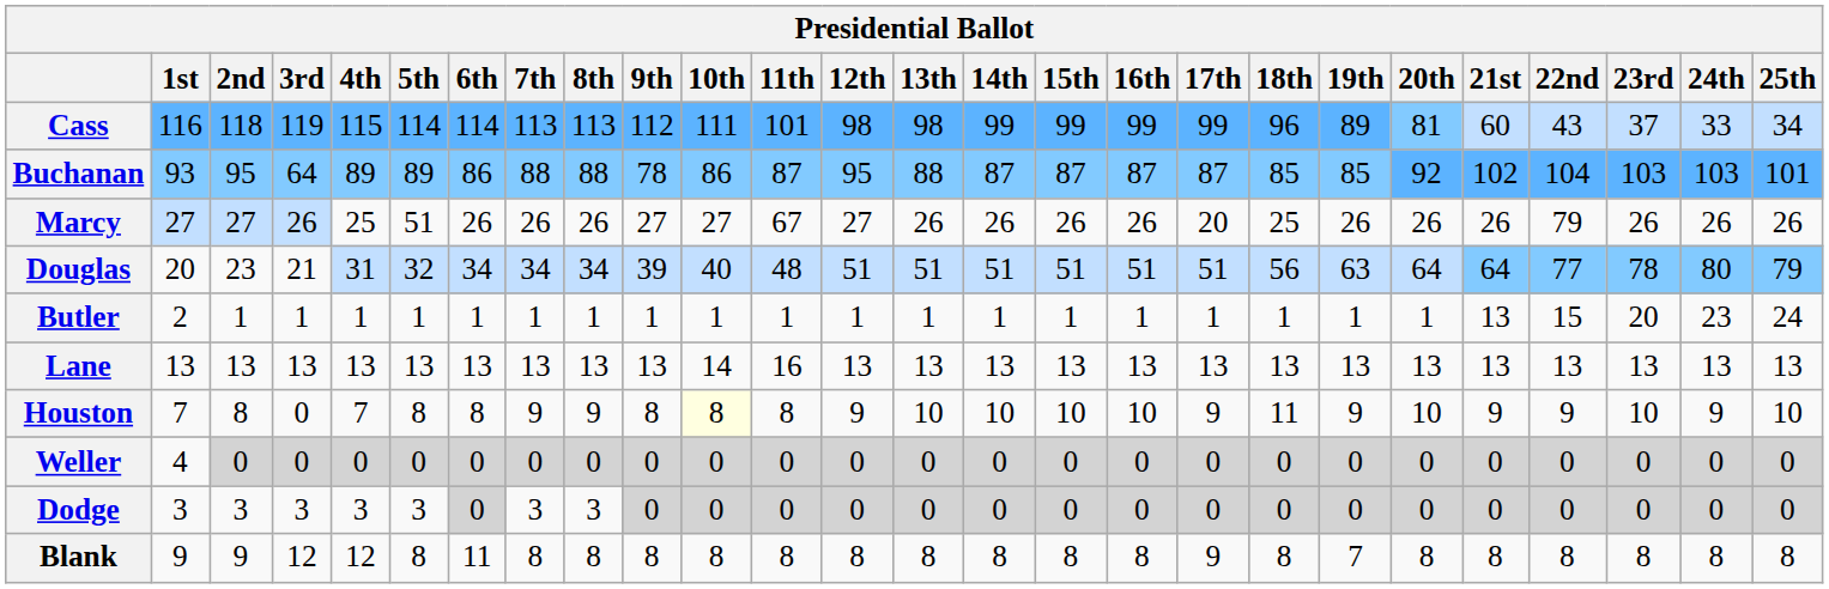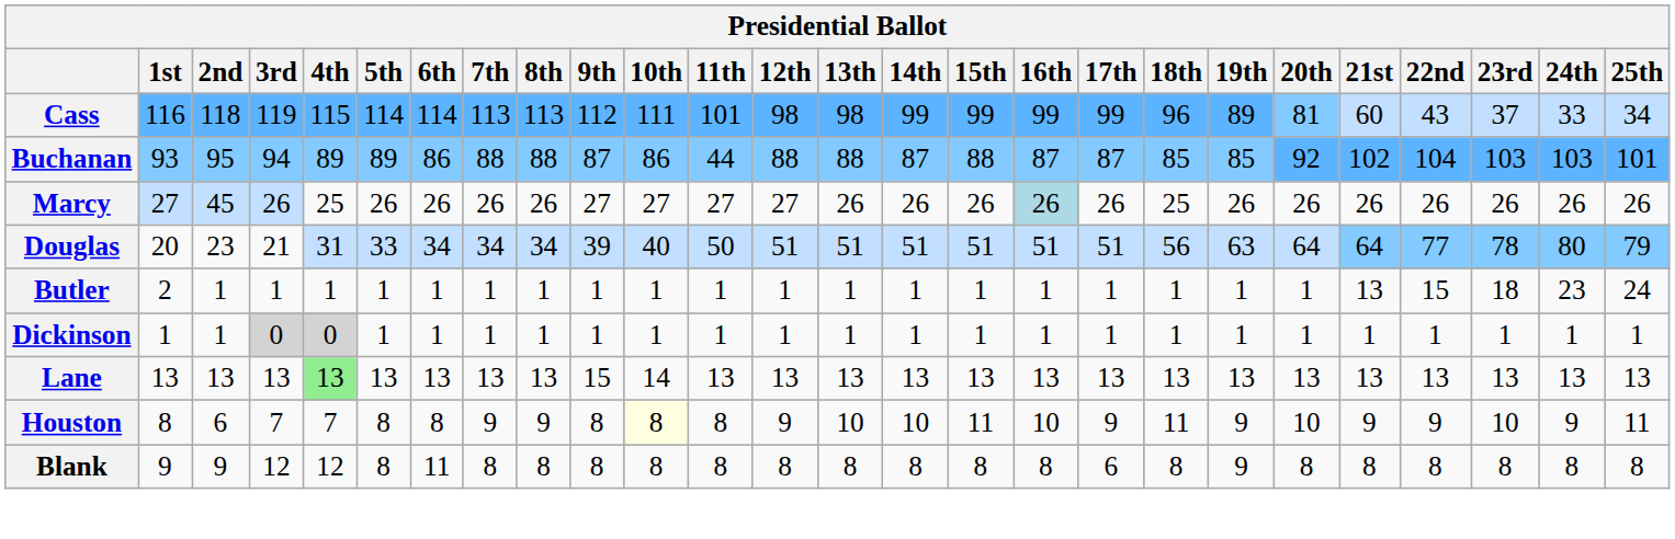Buchanan | 3rd: 64 -> 94
Buchanan | 9th: 78 -> 87
Buchanan | 11th: 87 -> 44
Buchanan | 12th: 95 -> 88
Buchanan | 15th: 87 -> 88
Marcy | 2nd: 27 -> 45
Marcy | 5th: 51 -> 26
Marcy | 11th: 67 -> 27
Marcy | 16th: no background -> lightblue background
Marcy | 17th: 20 -> 26
Marcy | 22nd: 79 -> 26
Douglas | 5th: 32 -> 33
Douglas | 11th: 48 -> 50
Butler | 23rd: 20 -> 18
+ row: Dickinson | 1 | 1 | 0 | 0 | 1 | 1 | 1 | 1 | 1 | 1 | 1 | 1 | 1 | 1 | 1 | 1 | 1 | 1 | 1 | 1 | 1 | 1 | 1 | 1 | 1
Lane | 4th: no background -> lightgreen background
Lane | 9th: 13 -> 15
Lane | 11th: 16 -> 13
Houston | 1st: 7 -> 8
Houston | 2nd: 8 -> 6
Houston | 3rd: 0 -> 7
Houston | 15th: 10 -> 11
Houston | 25th: 10 -> 11
- row: Weller | 4 | 0 | 0 | 0 | 0 | 0 | 0 | 0 | 0 | 0 | 0 | 0 | 0 | 0 | 0 | 0 | 0 | 0 | 0 | 0 | 0 | 0 | 0 | 0 | 0
- row: Dodge | 3 | 3 | 3 | 3 | 3 | 0 | 3 | 3 | 0 | 0 | 0 | 0 | 0 | 0 | 0 | 0 | 0 | 0 | 0 | 0 | 0 | 0 | 0 | 0 | 0
Blank | 17th: 9 -> 6
Blank | 19th: 7 -> 9
